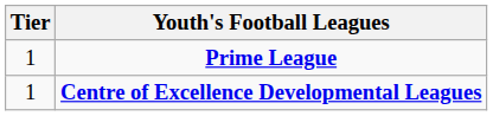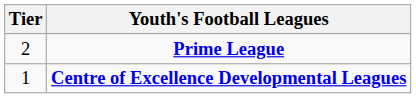Prime League | Tier: 1 -> 2
